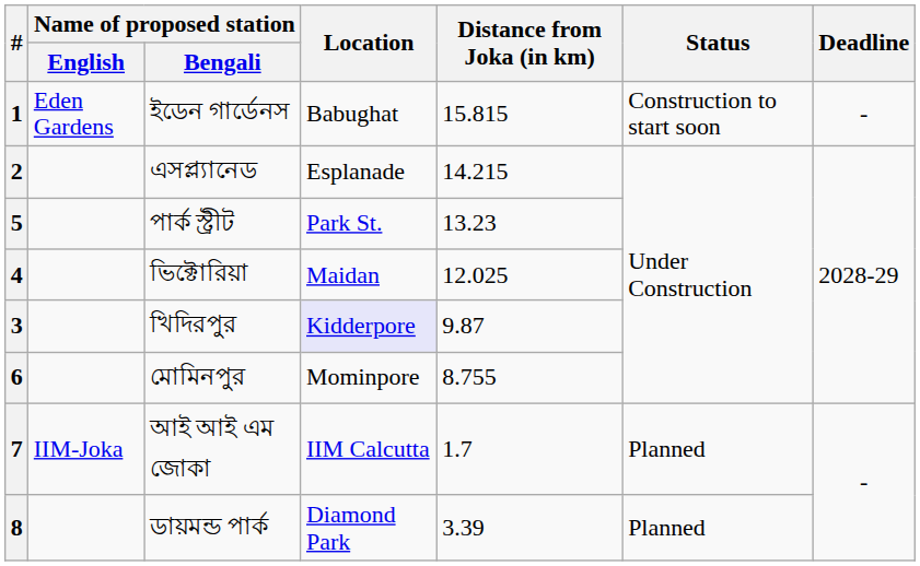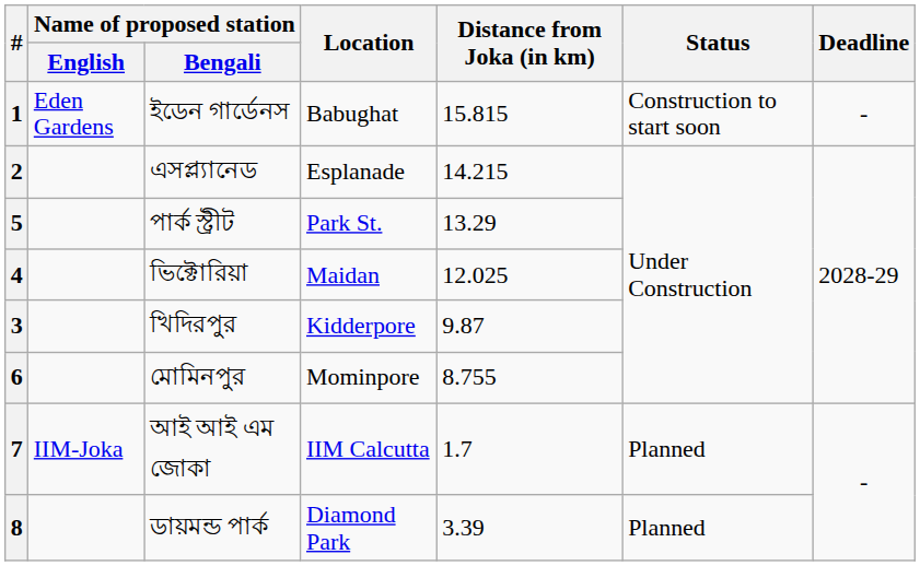5 | Distance from Joka (in km): 13.23 -> 13.29
3 | Location: lavender background -> no background
